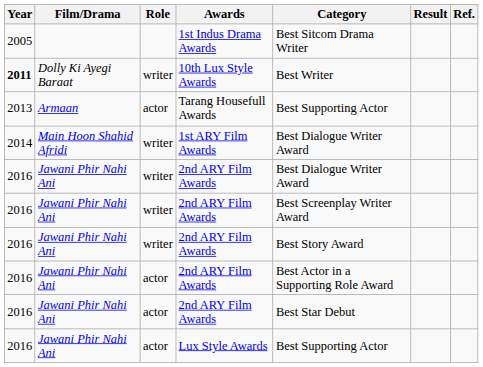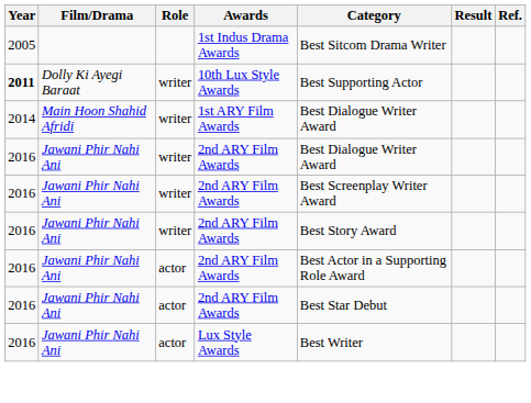10th Lux Style Awards | Category: Best Writer -> Best Supporting Actor
- row: 2013 | Armaan | actor | Tarang Housefull Awards | Best Supporting Actor
Lux Style Awards | Category: Best Supporting Actor -> Best Writer
